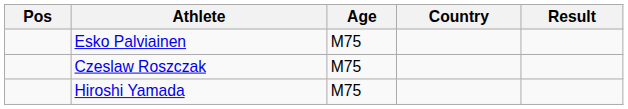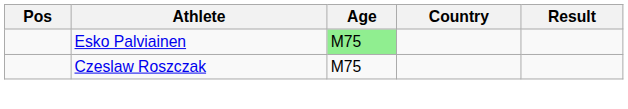Esko Palviainen | Age: no background -> lightgreen background
- row: Hiroshi Yamada | M75
